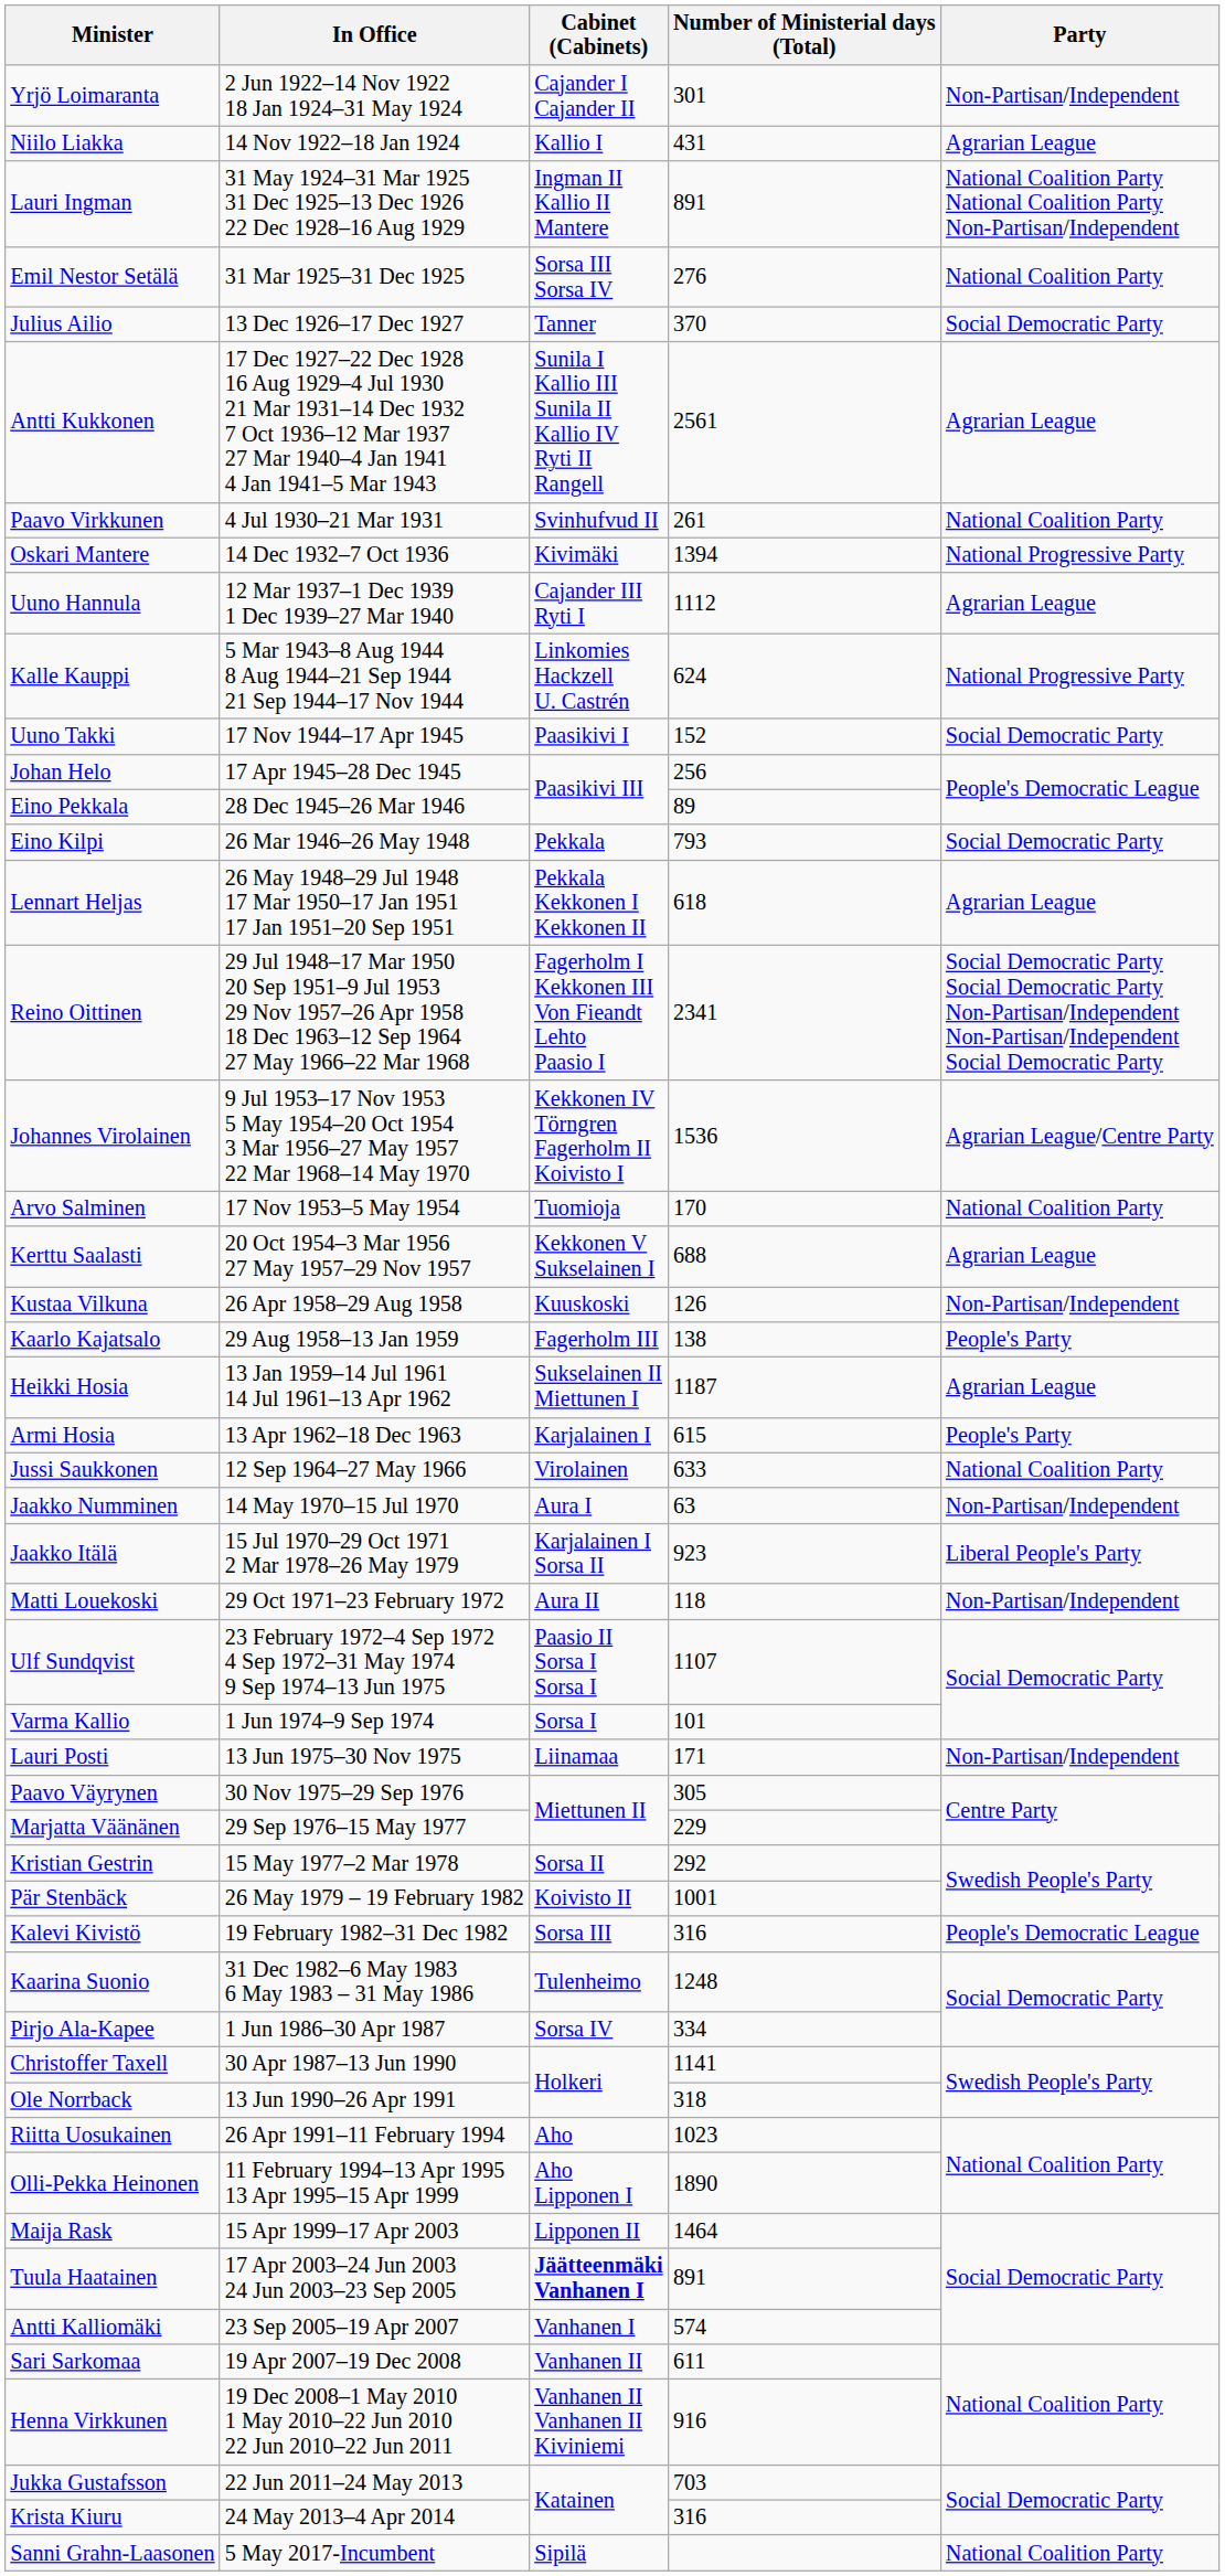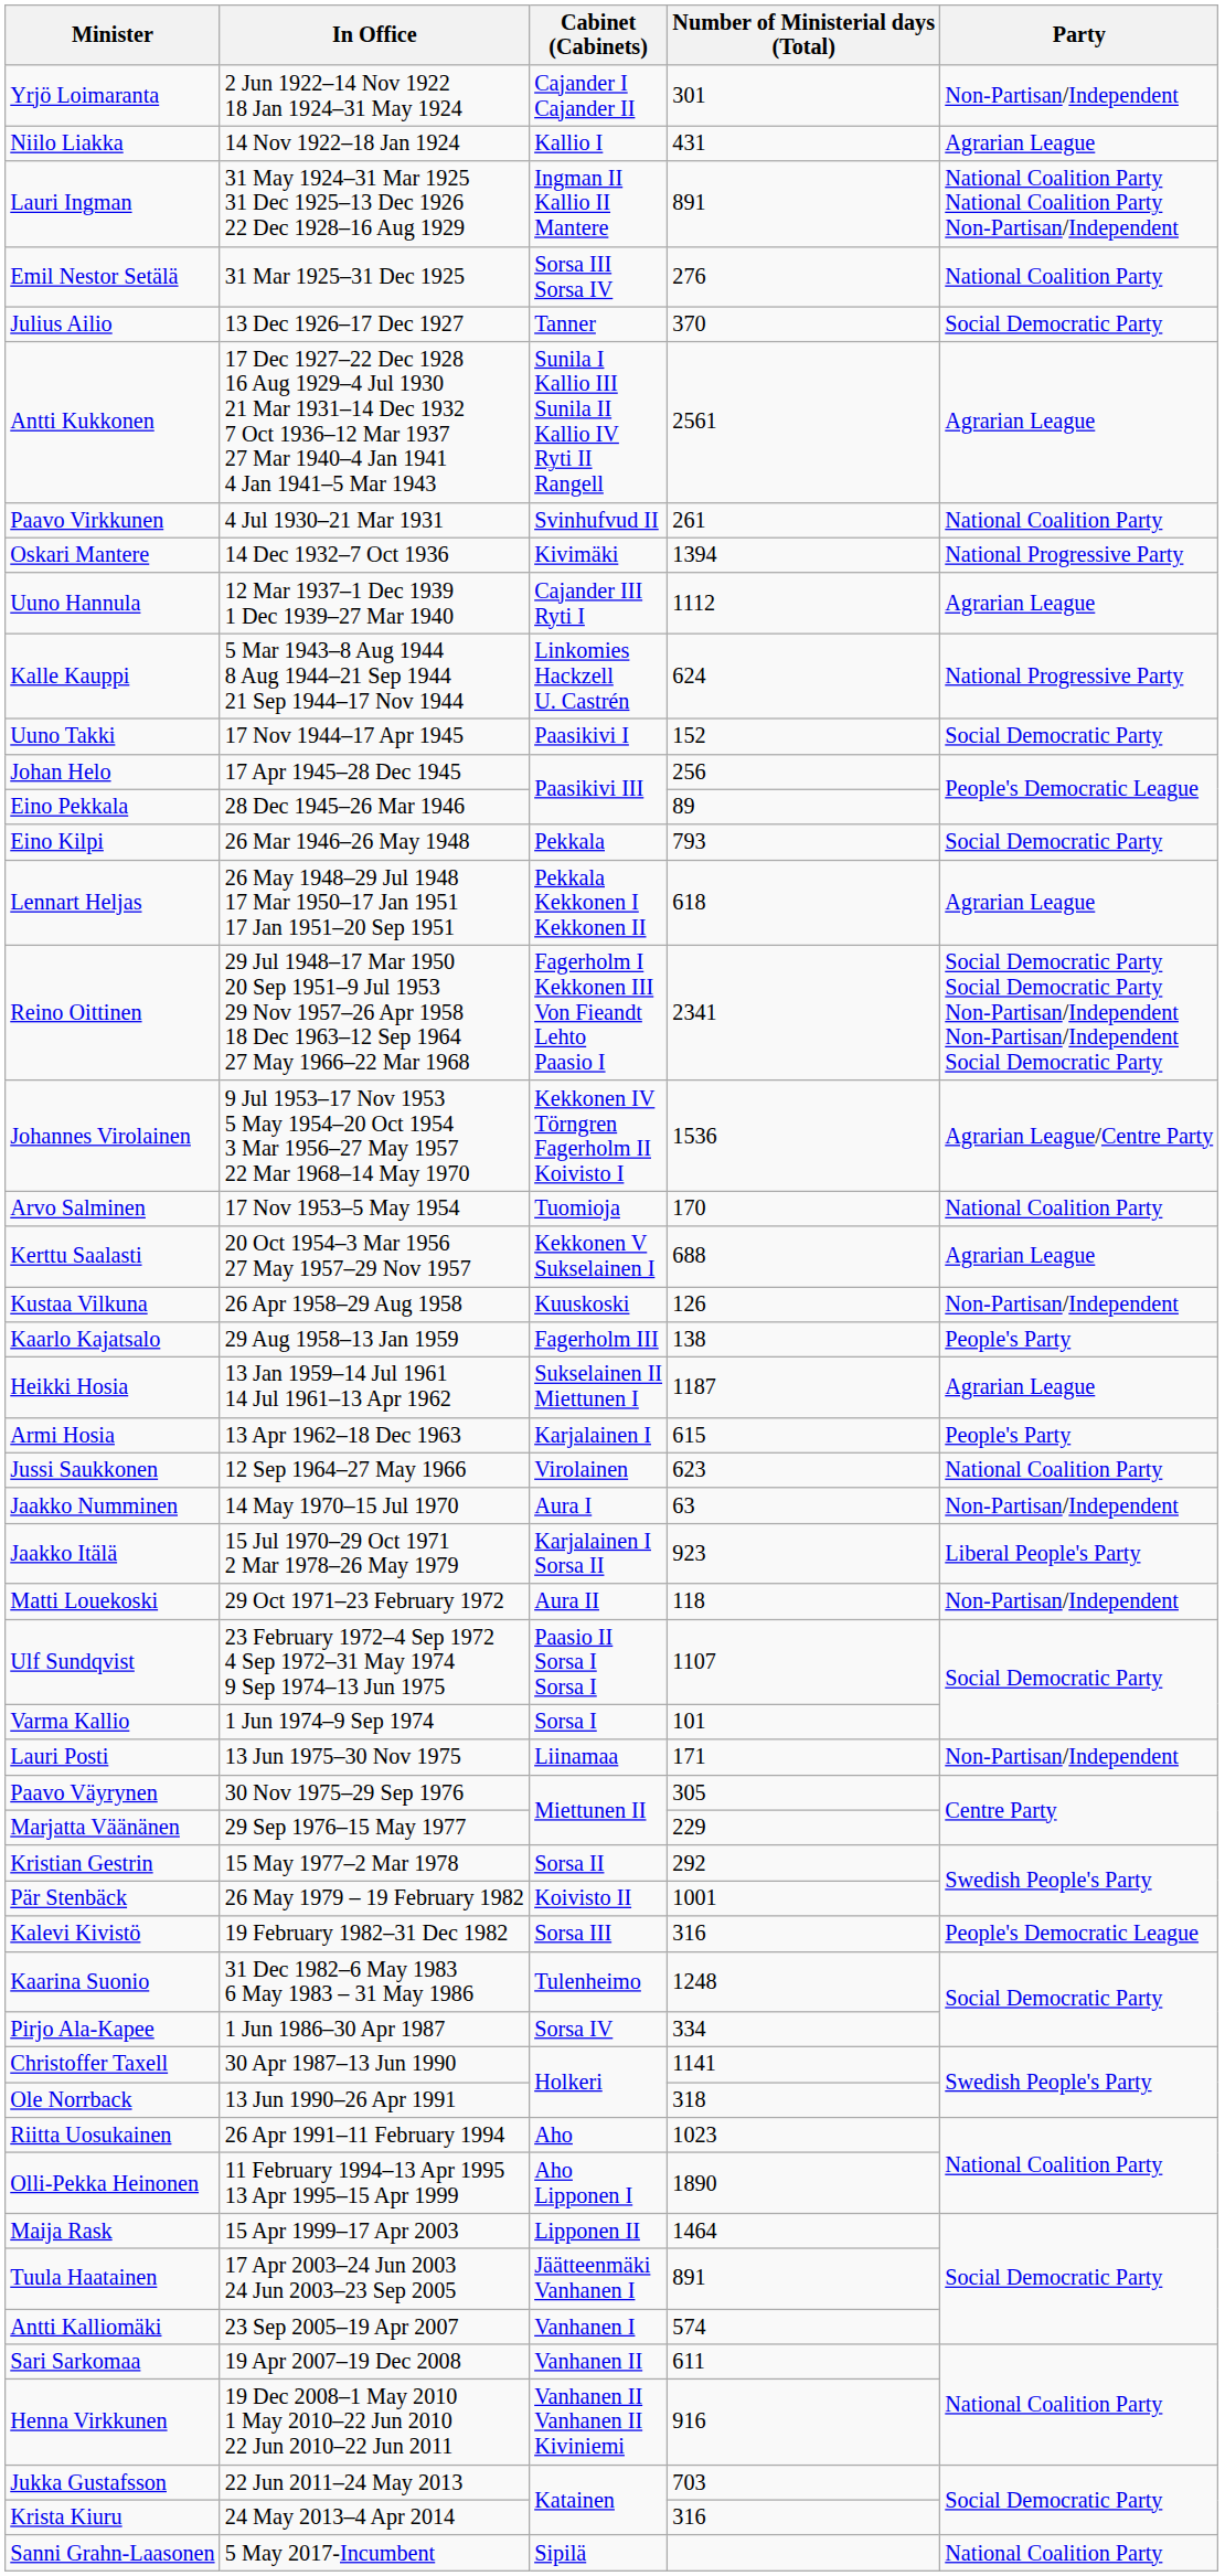Jussi Saukkonen | Number of Ministerial days (Total): 633 -> 623
Tuula Haatainen | Cabinet (Cabinets): bold -> normal
